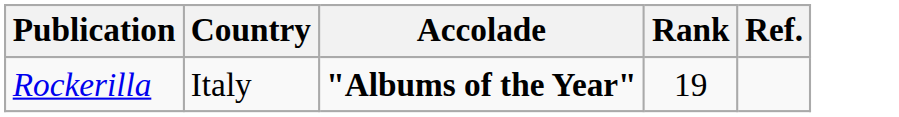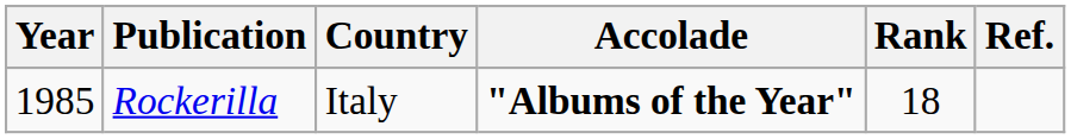+ column: Year | 1985
Rockerilla | Rank: 19 -> 18
